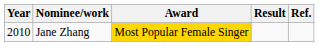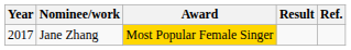Jane Zhang | Year: 2010 -> 2017
